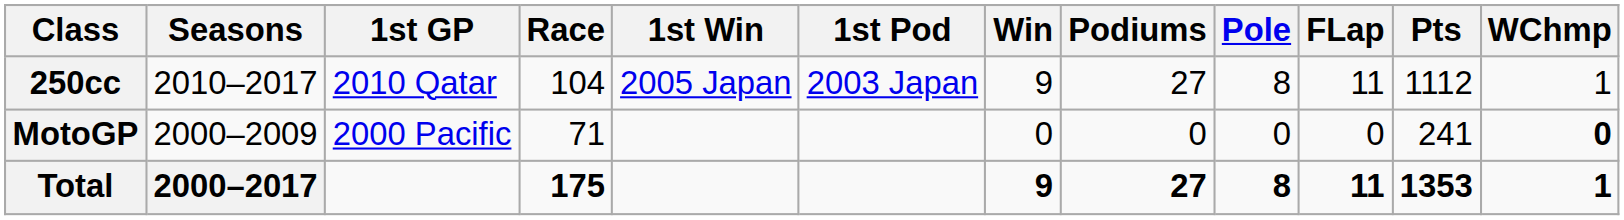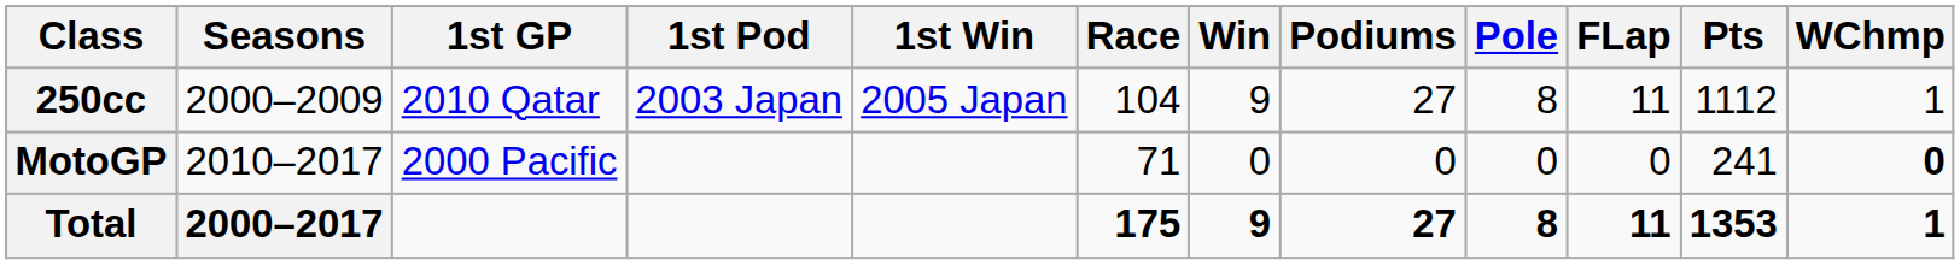columns swapped: 1st Pod <-> Race
250cc | Seasons: 2010–2017 -> 2000–2009
MotoGP | Seasons: 2000–2009 -> 2010–2017
